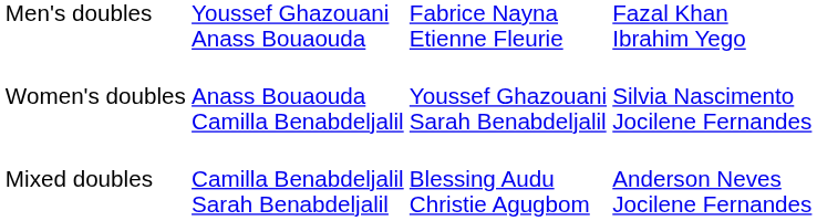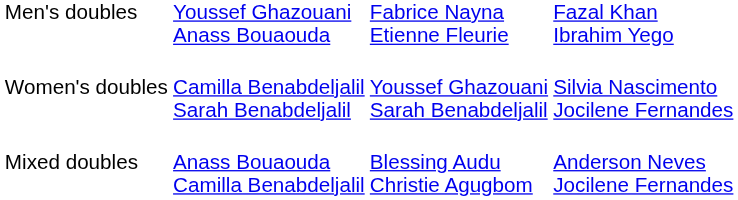Women's doubles | column 2: Anass Bouaouda Camilla Benabdeljalil -> Camilla Benabdeljalil Sarah Benabdeljalil
Mixed doubles | column 2: Camilla Benabdeljalil Sarah Benabdeljalil -> Anass Bouaouda Camilla Benabdeljalil
